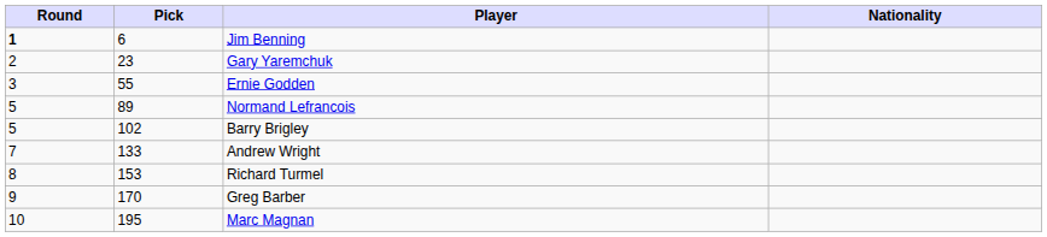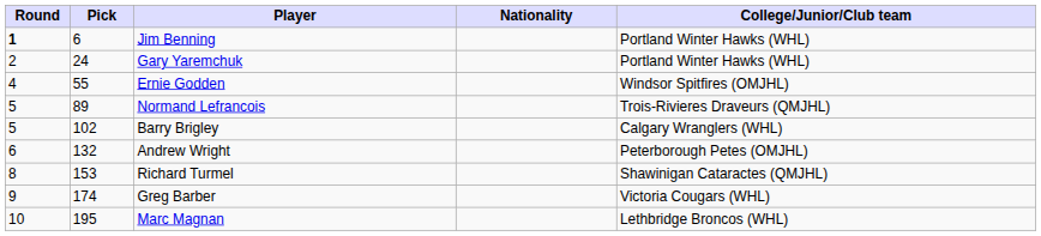+ column: College/Junior/Club team | Portland Winter Hawks (WHL) | Portland Winter Hawks (WHL) | Windsor Spitfires (OMJHL) | Trois-Rivieres Draveurs (QMJHL) | Calgary Wranglers (WHL) | Peterborough Petes (OMJHL) | Shawinigan Cataractes (QMJHL) | Victoria Cougars (WHL) | Lethbridge Broncos (WHL)
Gary Yaremchuk | Pick: 23 -> 24
Ernie Godden | Round: 3 -> 4
Andrew Wright | Round: 7 -> 6
Andrew Wright | Pick: 133 -> 132
Greg Barber | Pick: 170 -> 174
